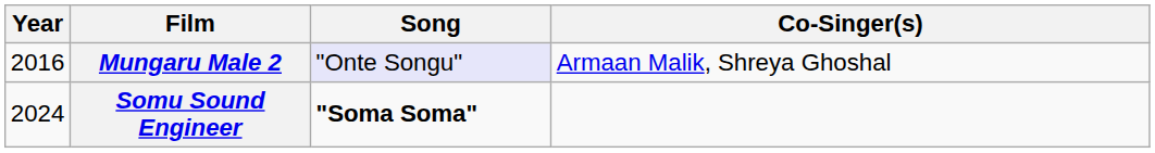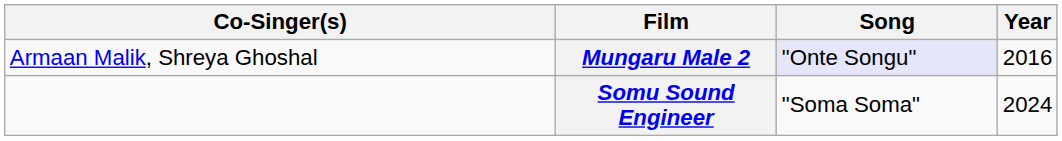columns swapped: Year <-> Co-Singer(s)
Somu Sound Engineer | Song: bold -> normal
